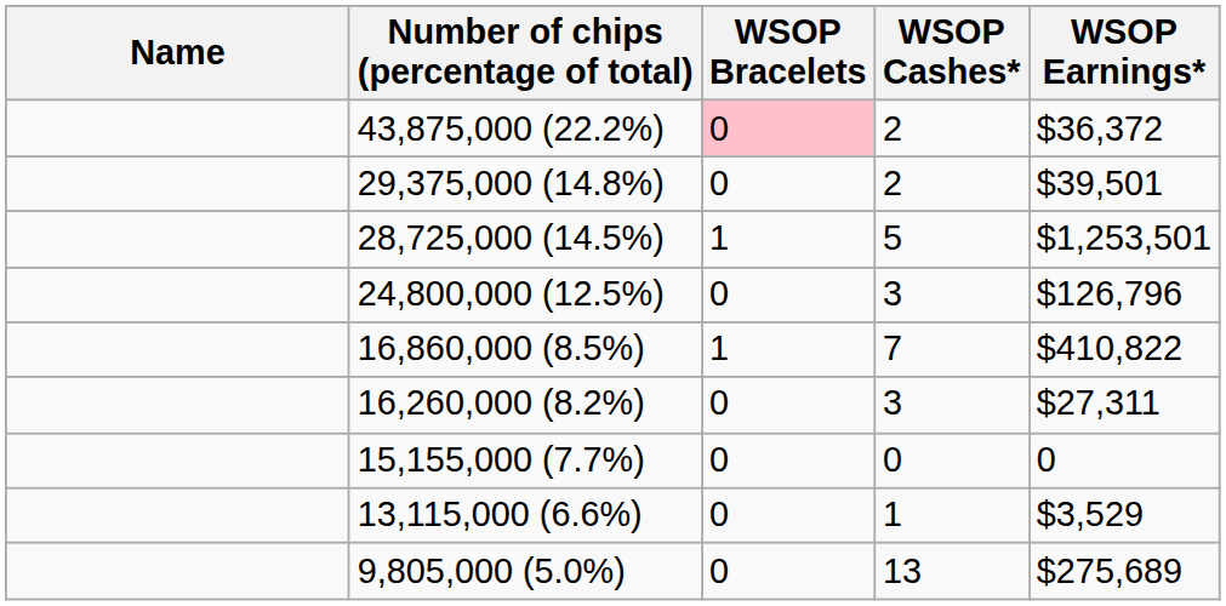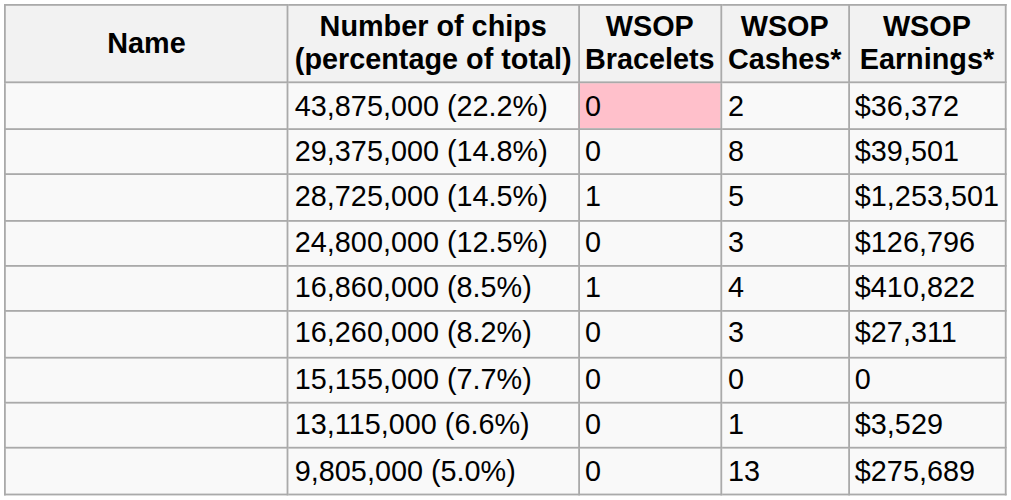29,375,000 (14.8%) | WSOP Cashes*: 2 -> 8
16,860,000 (8.5%) | WSOP Cashes*: 7 -> 4
